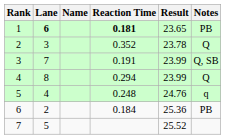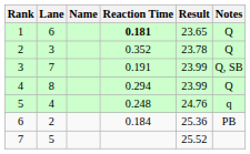1 | Lane: bold -> normal
1 | Notes: PB -> Q
